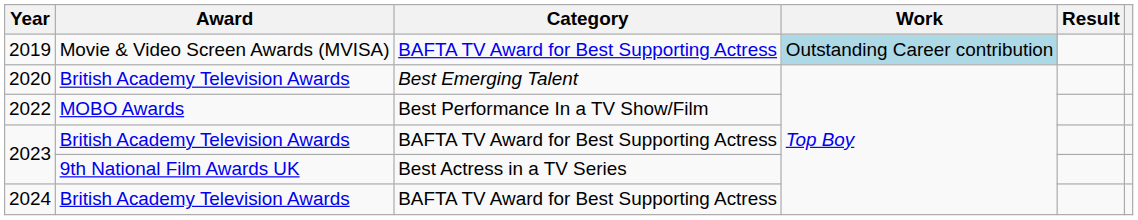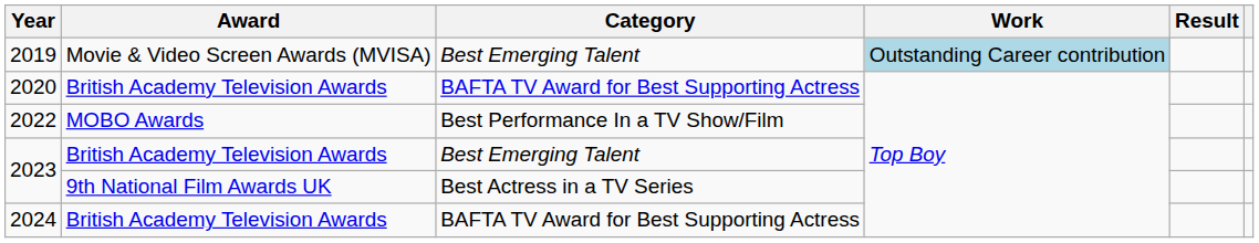2019 | Category: BAFTA TV Award for Best Supporting Actress -> Best Emerging Talent
2020 | Category: Best Emerging Talent -> BAFTA TV Award for Best Supporting Actress
2023 / British Academy Television Awards | Category: BAFTA TV Award for Best Supporting Actress -> Best Emerging Talent
